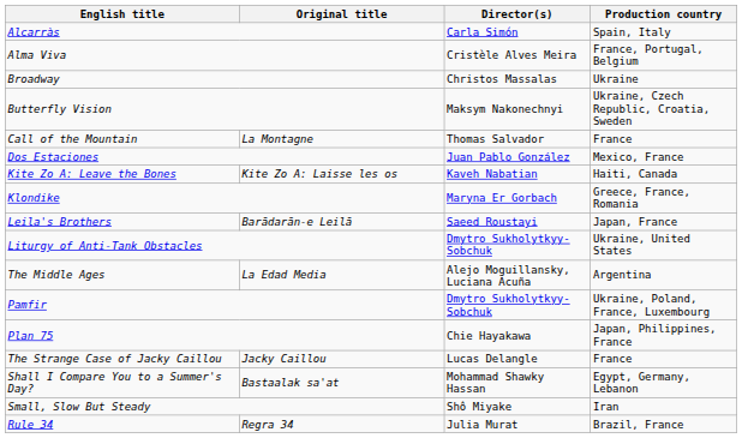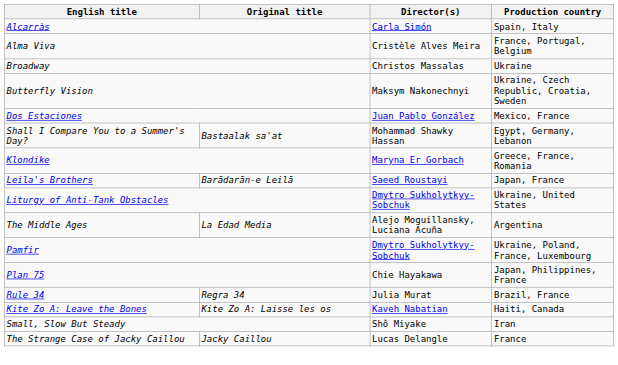- row: Call of the Mountain | La Montagne | Thomas Salvador | France
rows swapped: Kite Zo A: Leave the Bones <-> Shall I Compare You to a Summer's Day?
rows swapped: Rule 34 <-> The Strange Case of Jacky Caillou
